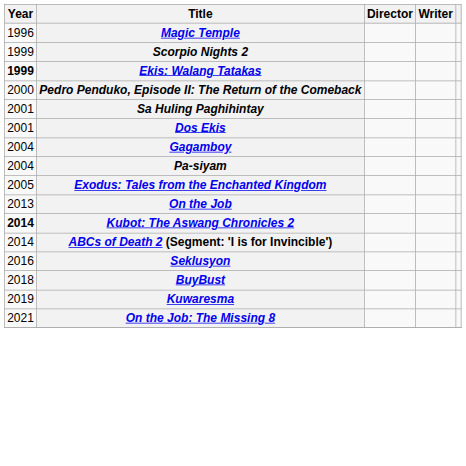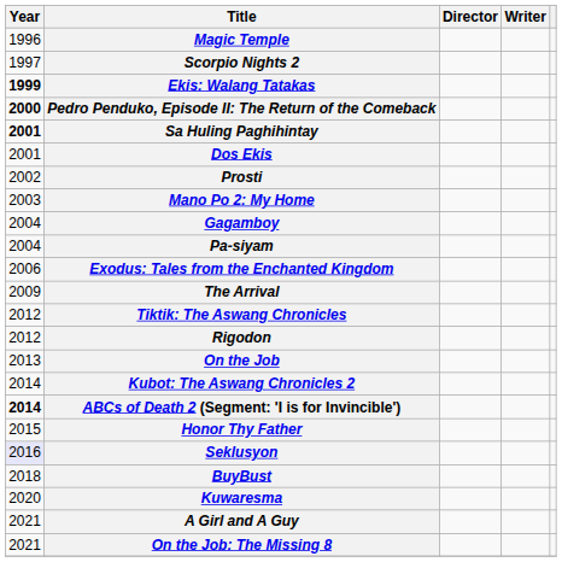Scorpio Nights 2 | Year: 1999 -> 1997
Pedro Penduko, Episode II: The Return of the Comeback | Year: normal -> bold
Sa Huling Paghihintay | Year: normal -> bold
+ row: 2002 | Prosti
+ row: 2003 | Mano Po 2: My Home
Exodus: Tales from the Enchanted Kingdom | Year: 2005 -> 2006
+ row: 2009 | The Arrival
+ row: 2012 | Tiktik: The Aswang Chronicles
+ row: 2012 | Rigodon
Kubot: The Aswang Chronicles 2 | Year: bold -> normal
ABCs of Death 2 (Segment: 'I is for Invincible') | Year: normal -> bold
+ row: 2015 | Honor Thy Father
Seklusyon | Year: no background -> lavender background
Kuwaresma | Year: 2019 -> 2020
+ row: 2021 | A Girl and A Guy
